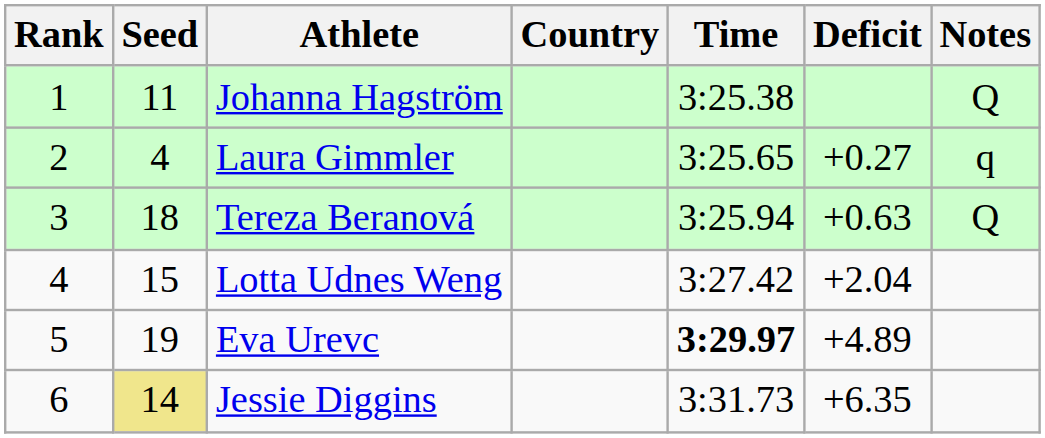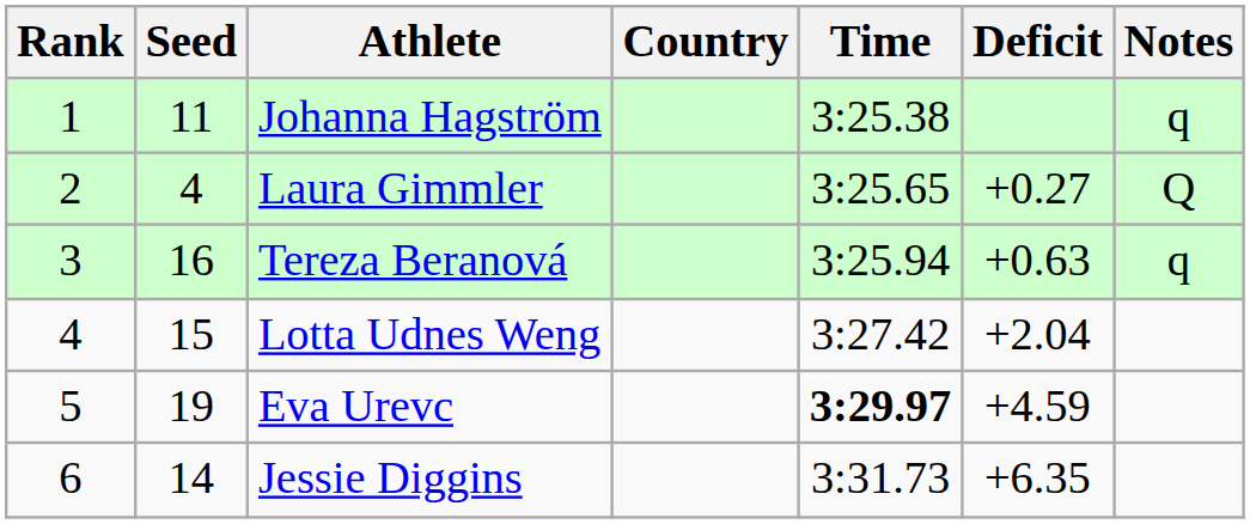Johanna Hagström | Notes: Q -> q
Laura Gimmler | Notes: q -> Q
Tereza Beranová | Seed: 18 -> 16
Tereza Beranová | Notes: Q -> q
Eva Urevc | Deficit: +4.89 -> +4.59
Jessie Diggins | Seed: khaki background -> no background
